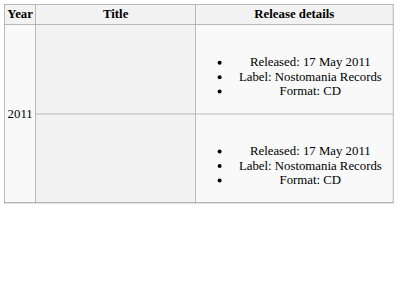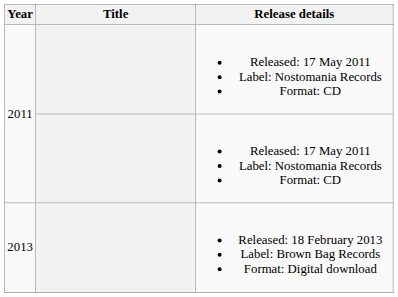+ row: 2013 | Released: 18 February 2013 Label: Brown Bag Records Format: Digital download
